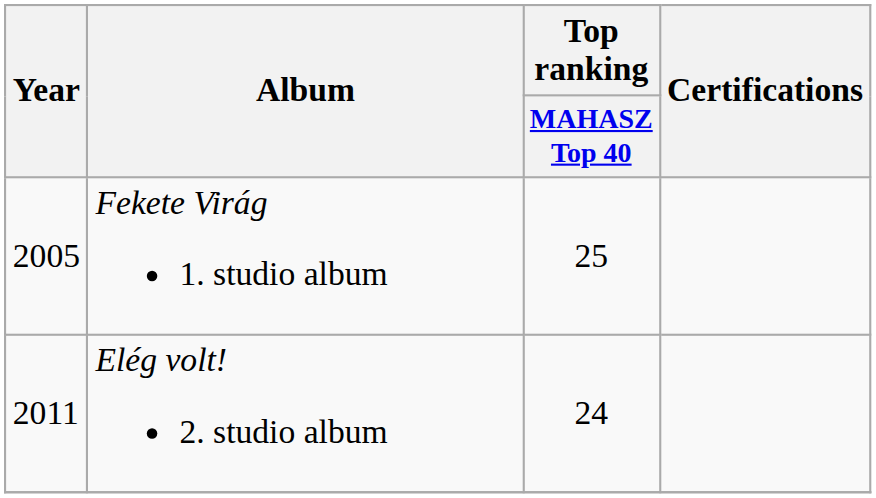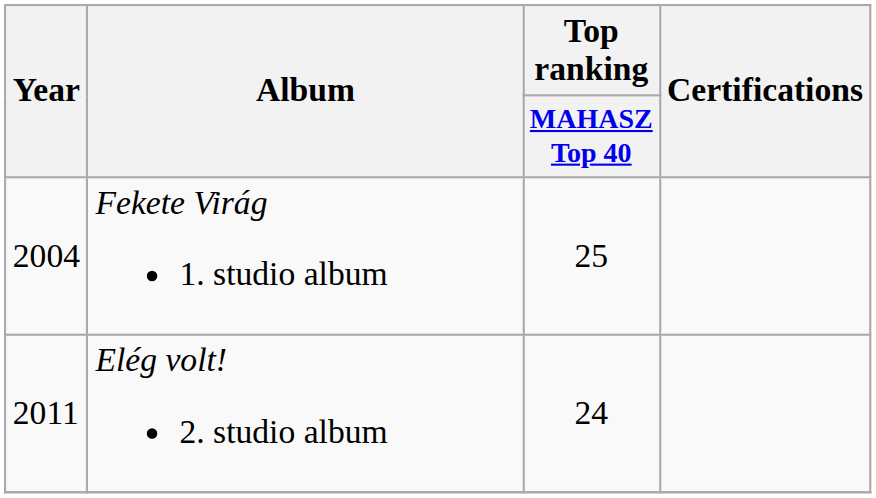Fekete Virág 1. studio album | Year: 2005 -> 2004
